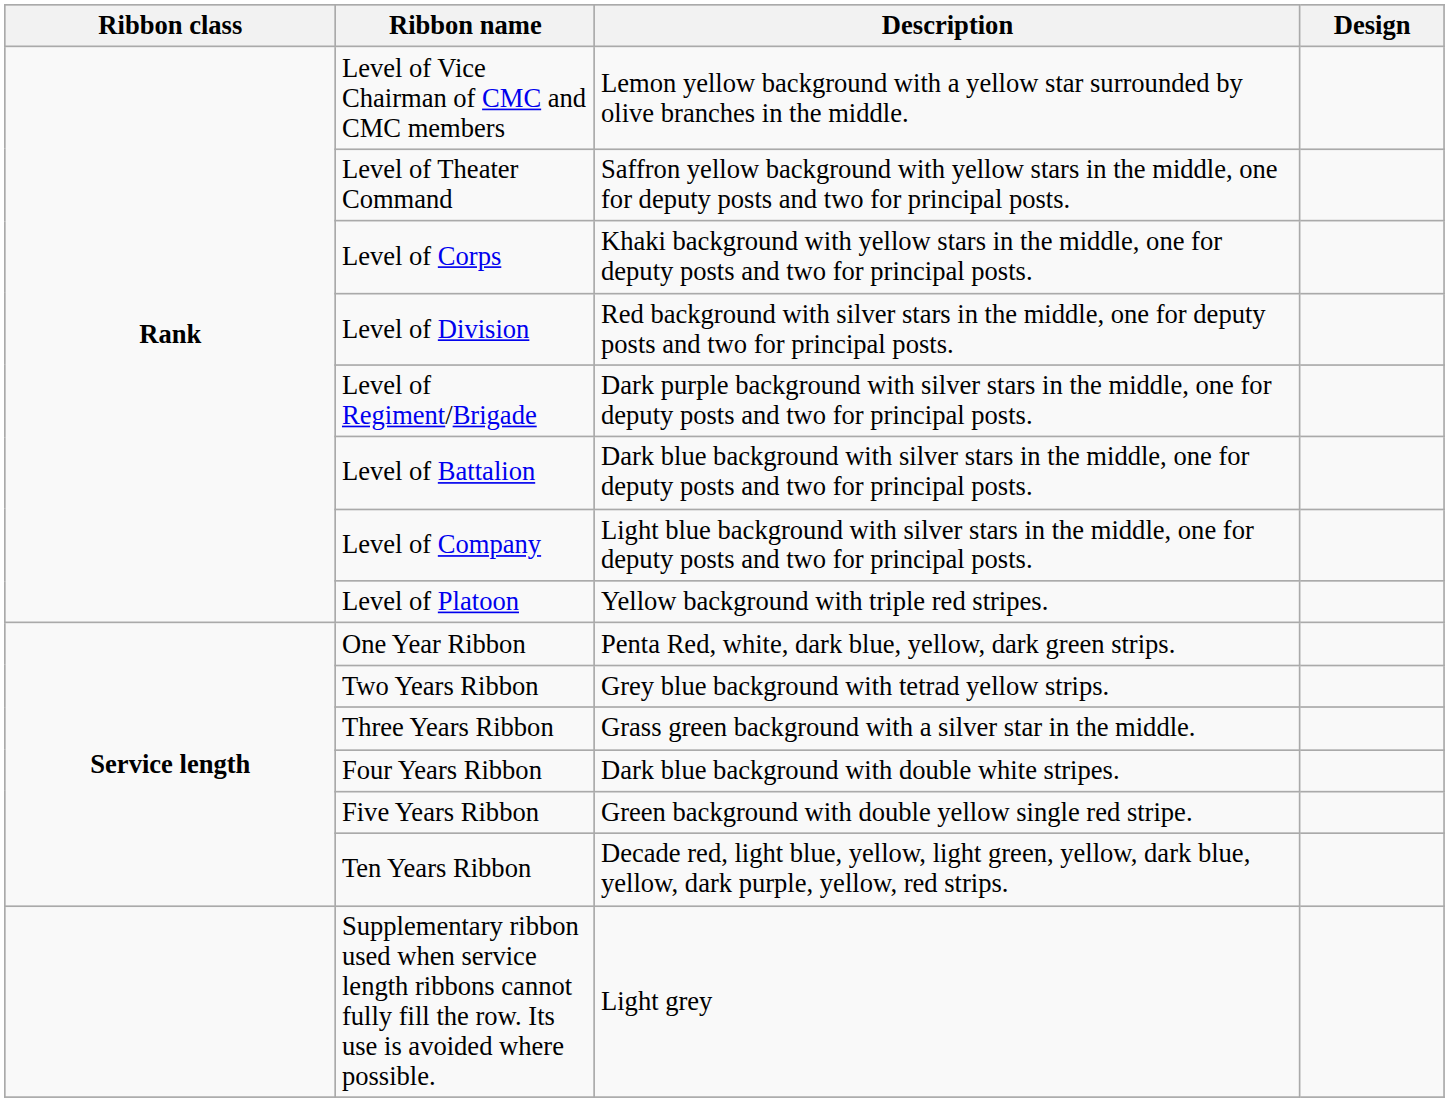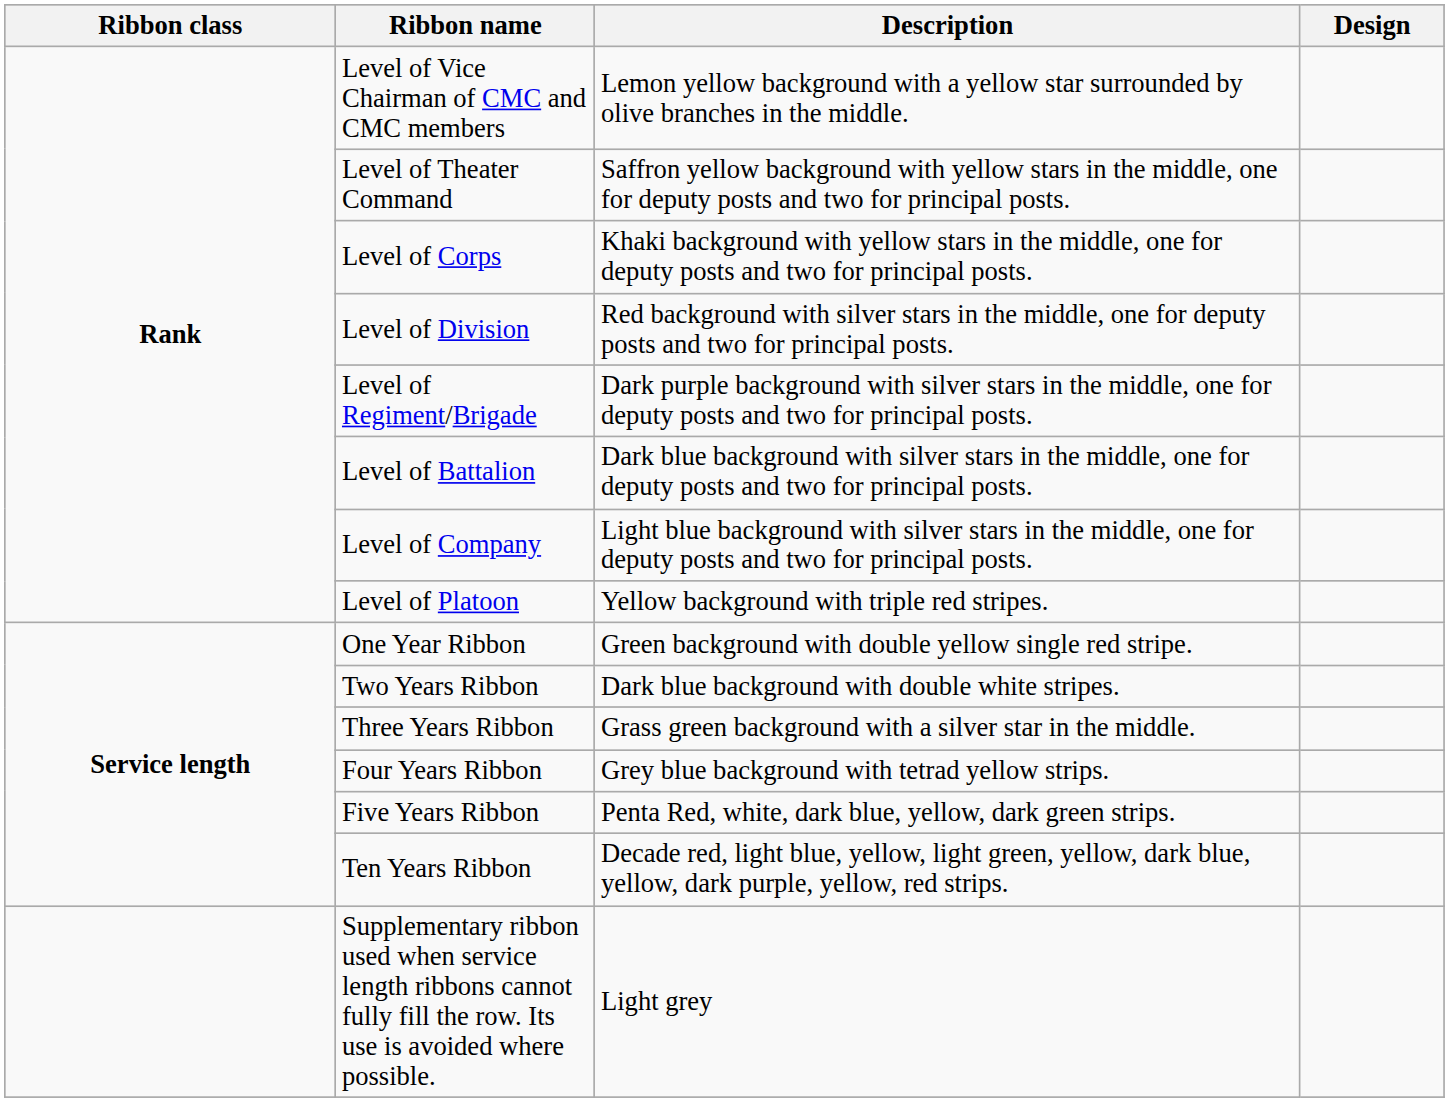One Year Ribbon | Description: Penta Red, white, dark blue, yellow, dark green strips. -> Green background with double yellow single red stripe.
Two Years Ribbon | Description: Grey blue background with tetrad yellow strips. -> Dark blue background with double white stripes.
Four Years Ribbon | Description: Dark blue background with double white stripes. -> Grey blue background with tetrad yellow strips.
Five Years Ribbon | Description: Green background with double yellow single red stripe. -> Penta Red, white, dark blue, yellow, dark green strips.
